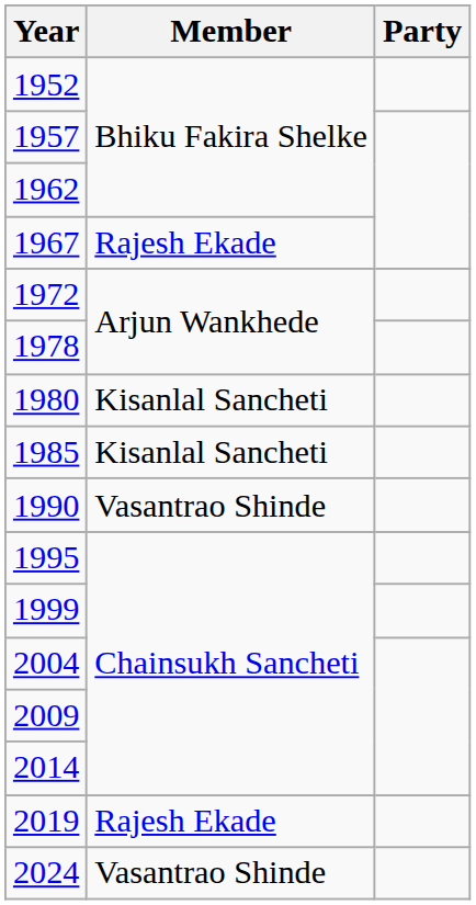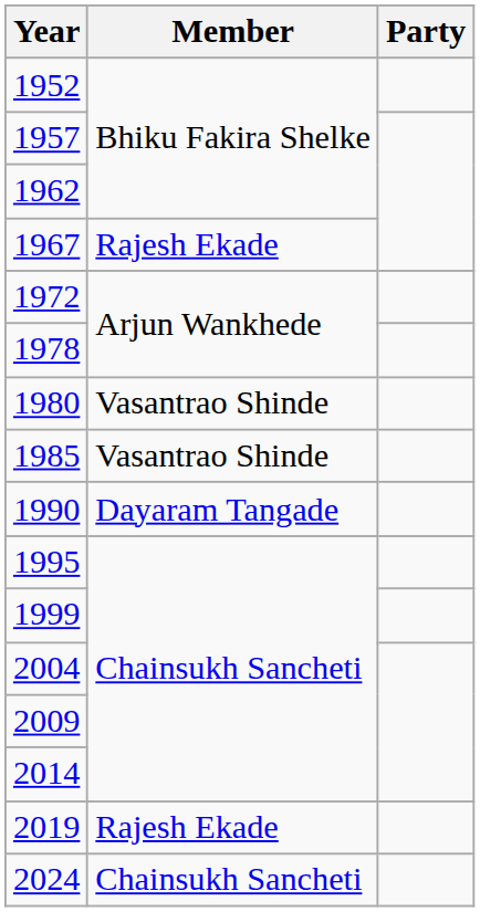1980 | Member: Kisanlal Sancheti -> Vasantrao Shinde
1985 | Member: Kisanlal Sancheti -> Vasantrao Shinde
1990 | Member: Vasantrao Shinde -> Dayaram Tangade
2024 | Member: Vasantrao Shinde -> Chainsukh Sancheti
